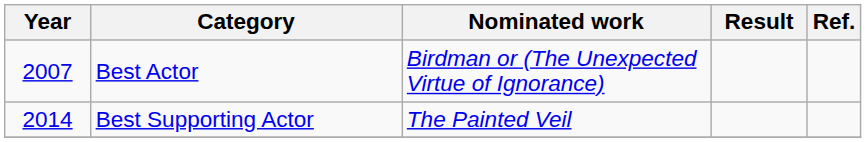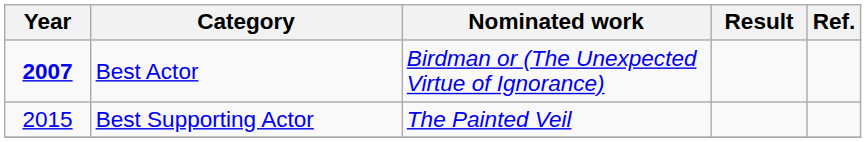Best Actor | Year: normal -> bold
Best Supporting Actor | Year: 2014 -> 2015
